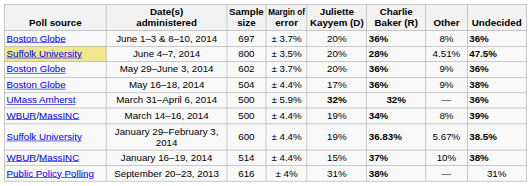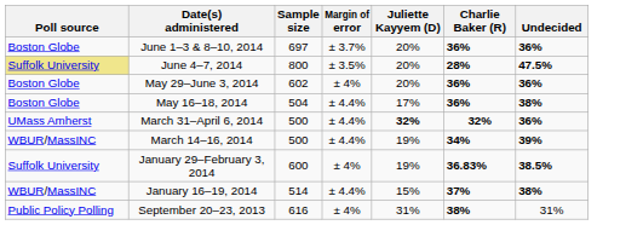- column: Other | 8% | 4.51% | 9% | 9% | — | 8% | 5.67% | 10% | —
May 29–June 3, 2014 | Margin of error: ± 3.7% -> ± 4%
March 31–April 6, 2014 | Margin of error: ± 5.9% -> ± 4.4%
January 29–February 3, 2014 | Margin of error: ± 4.4% -> ± 4%
